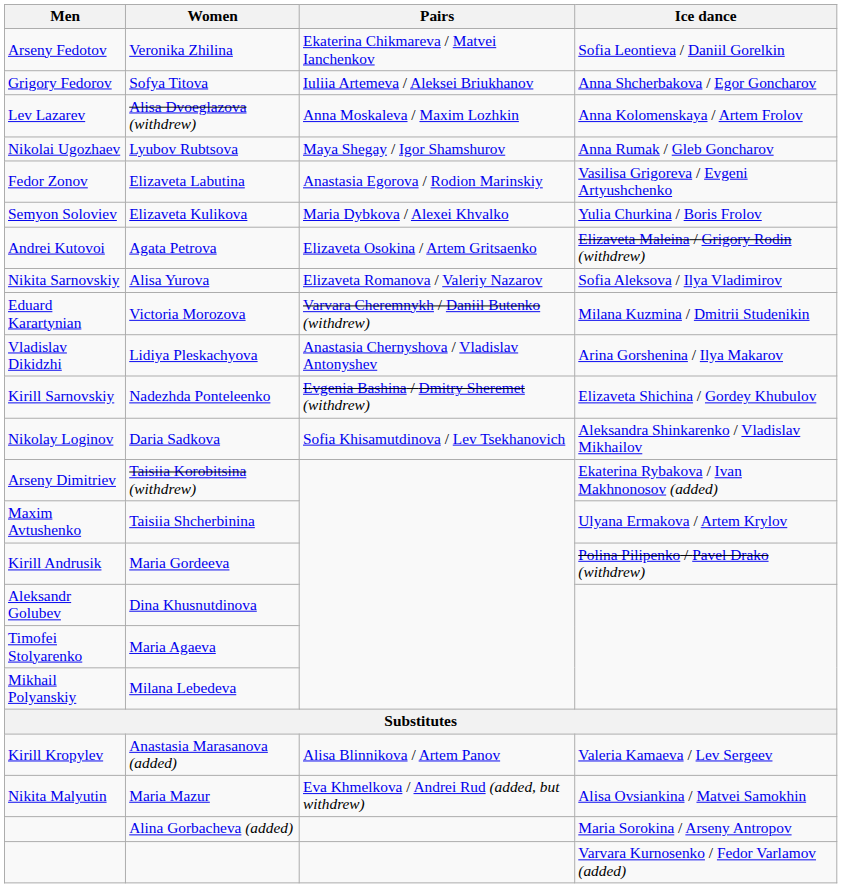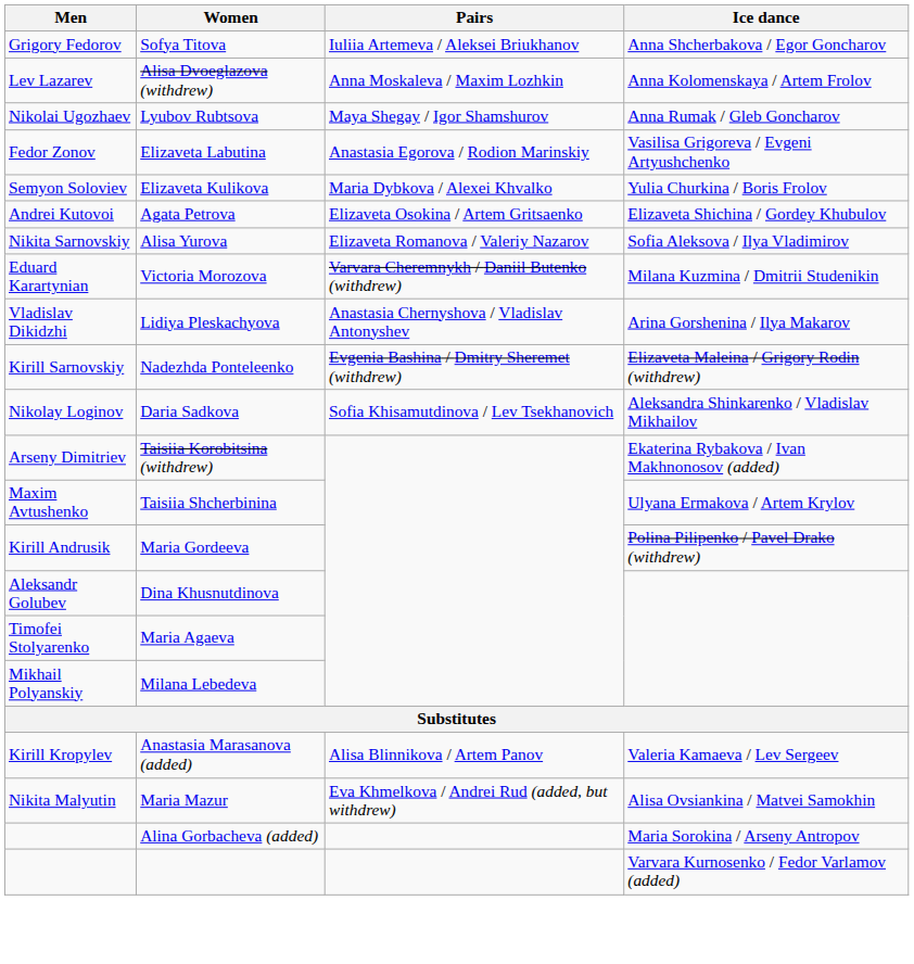- row: Arseny Fedotov | Veronika Zhilina | Ekaterina Chikmareva / Matvei Ianchenkov | Sofia Leontieva / Daniil Gorelkin
Agata Petrova | Ice dance: Elizaveta Maleina / Grigory Rodin (withdrew) -> Elizaveta Shichina / Gordey Khubulov
Nadezhda Ponteleenko | Ice dance: Elizaveta Shichina / Gordey Khubulov -> Elizaveta Maleina / Grigory Rodin (withdrew)
